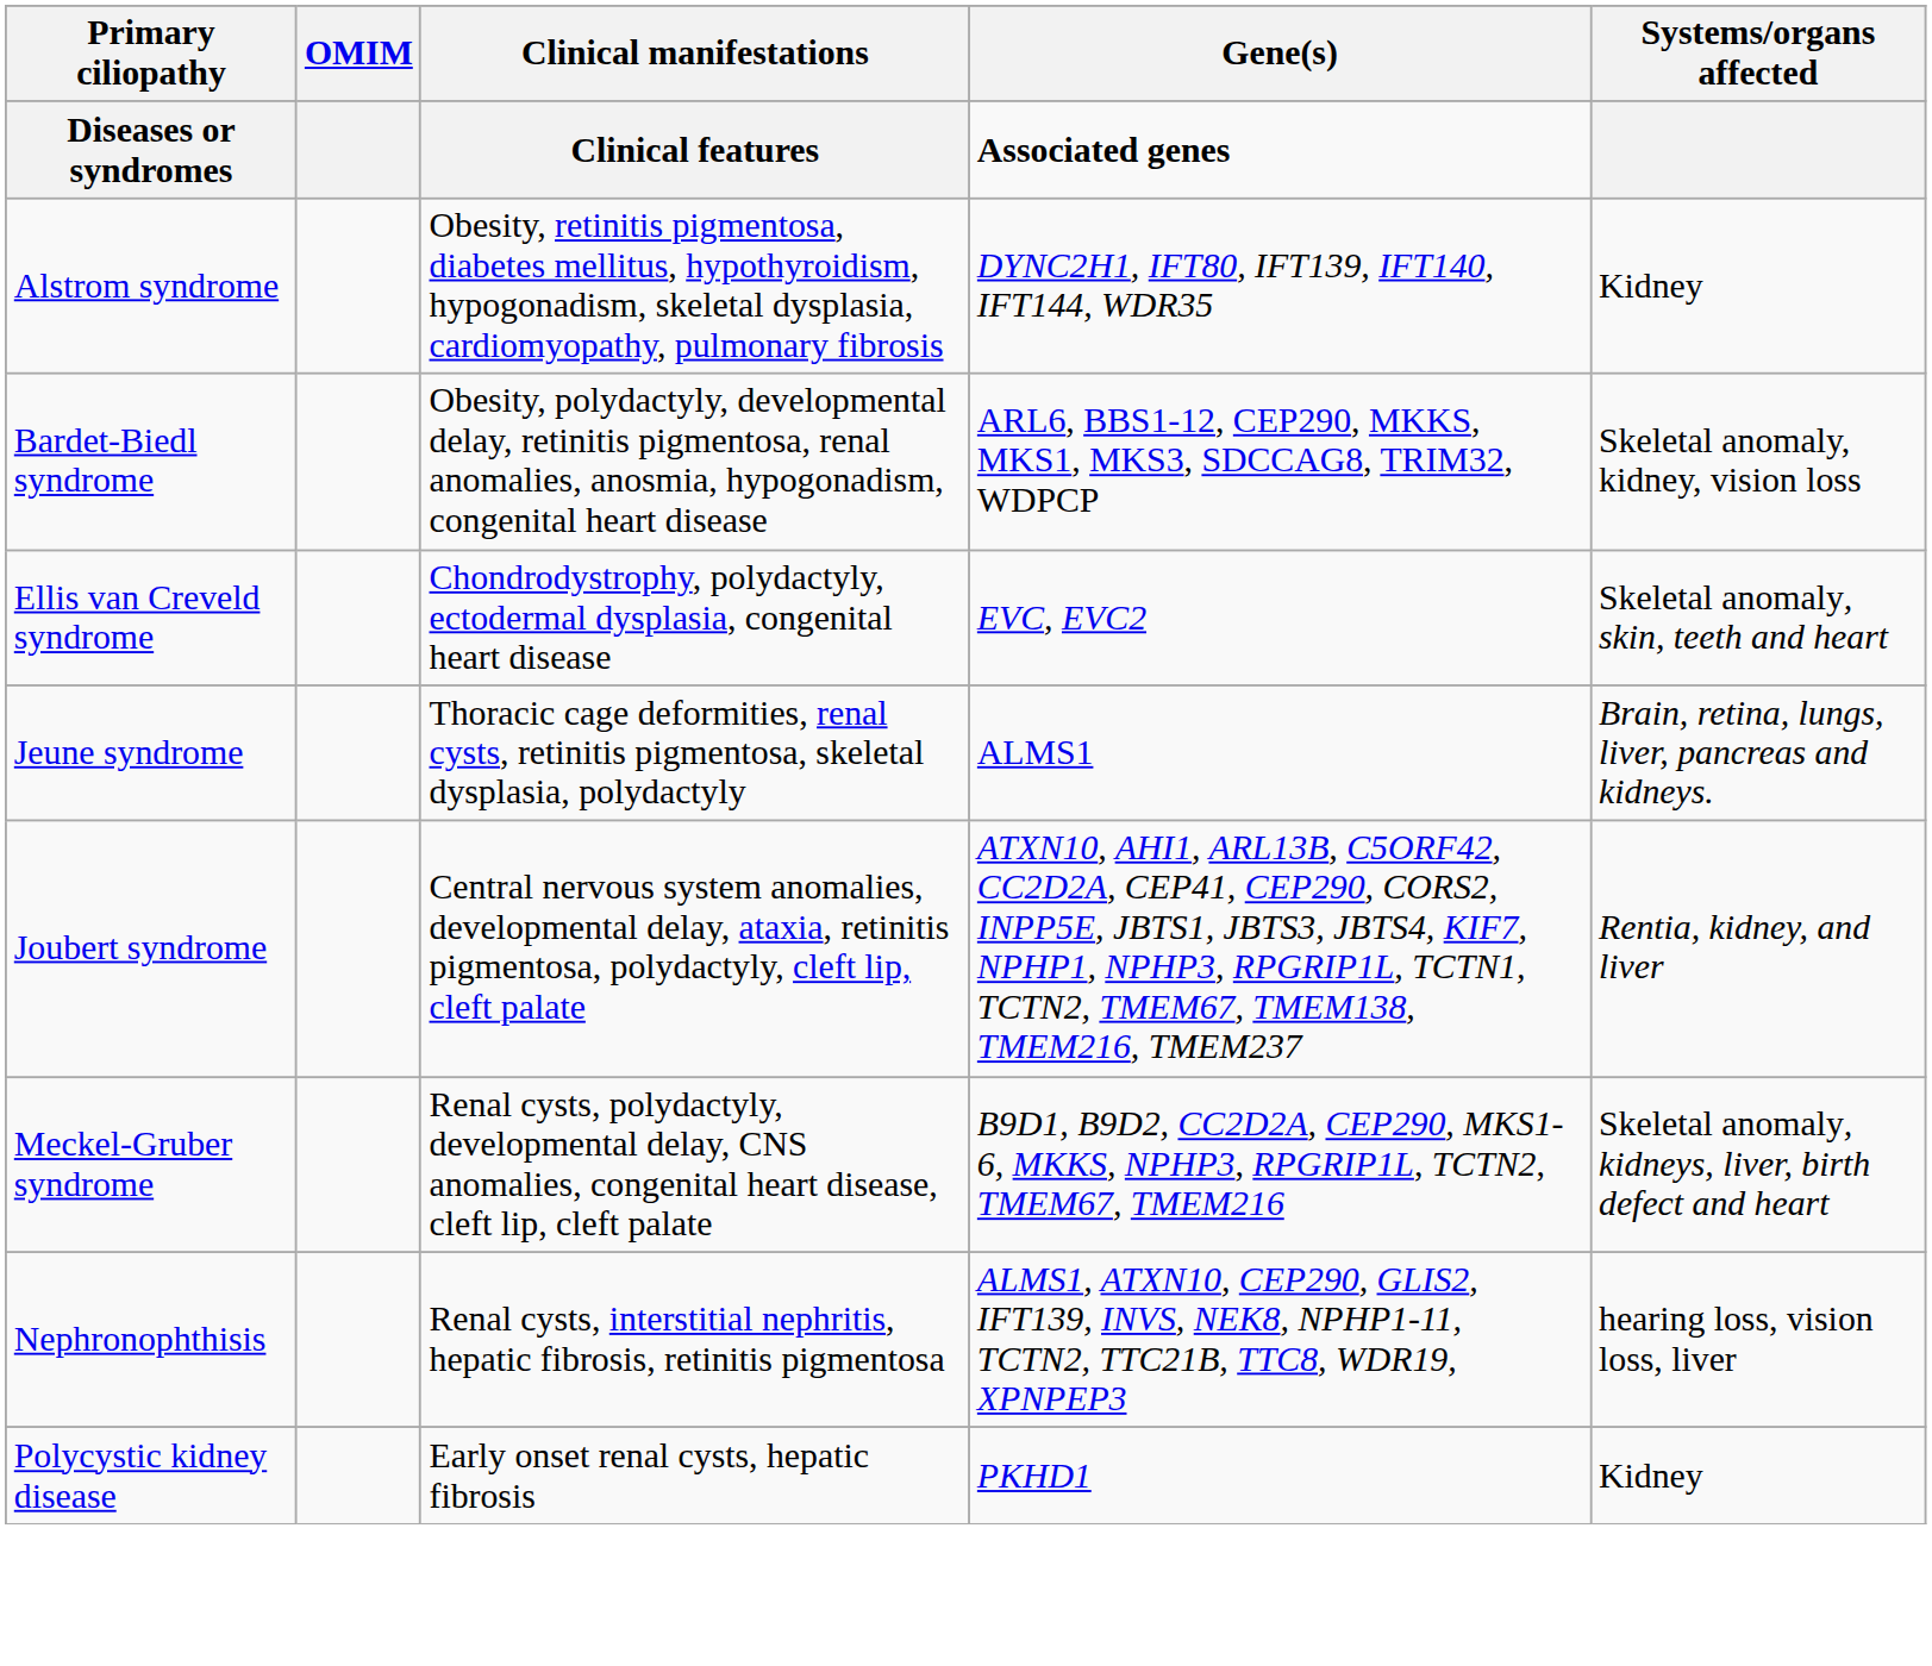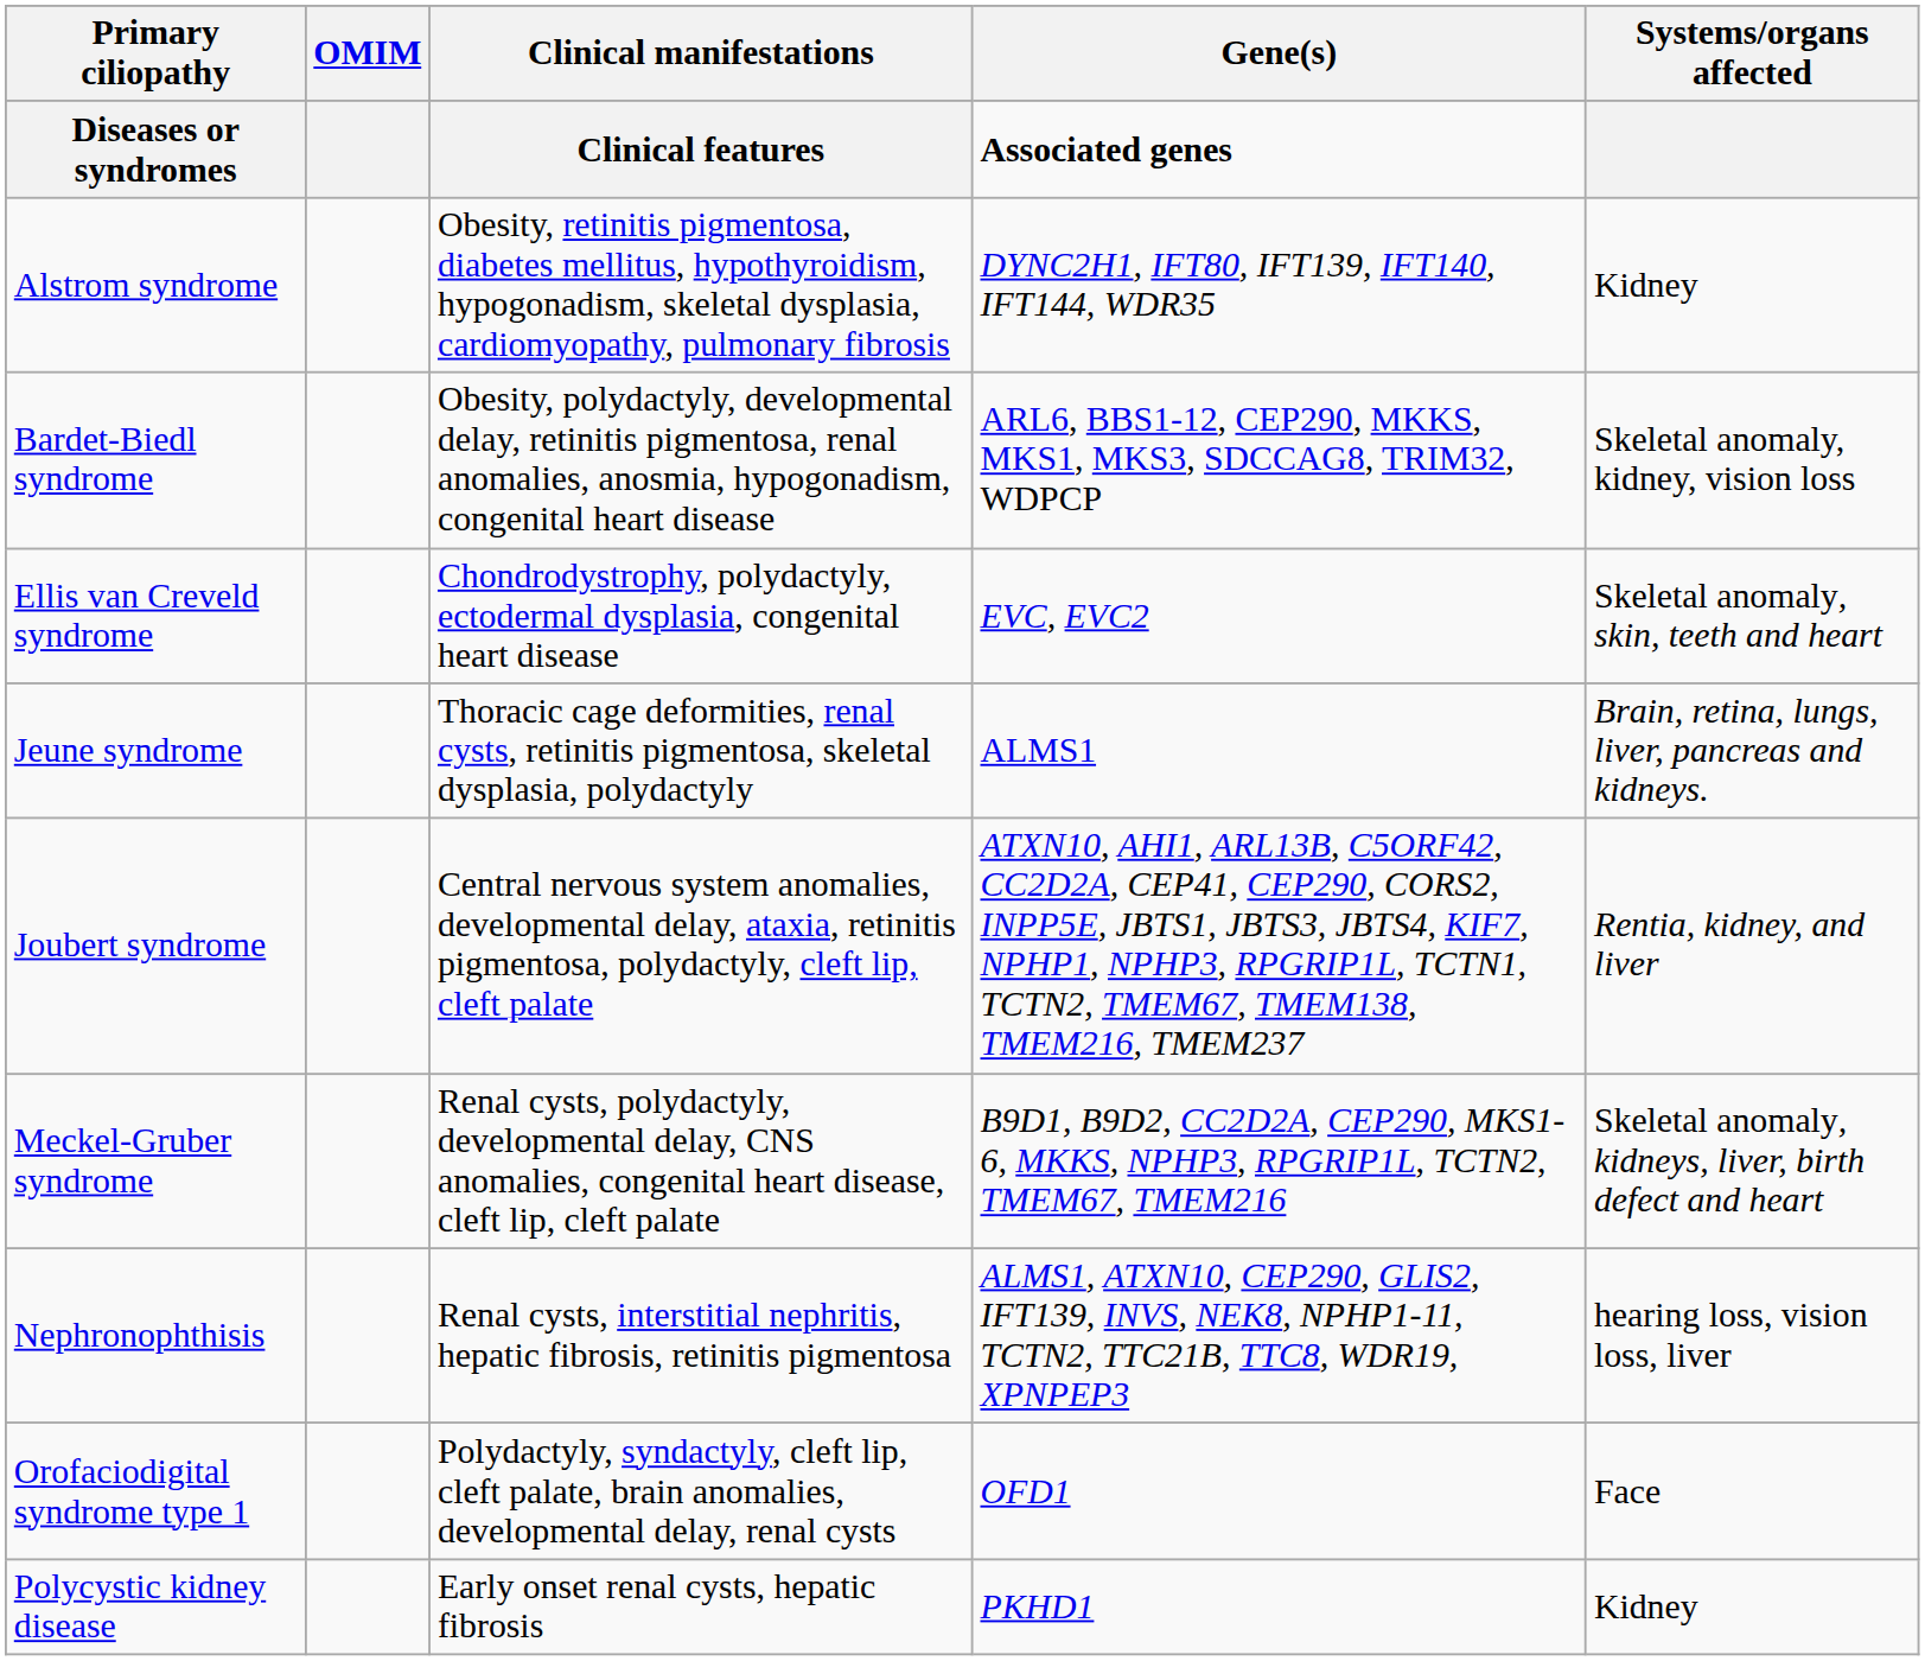+ row: Orofaciodigital syndrome type 1 | Polydactyly, syndactyly, cleft lip, cleft palate, brain anomalies, developmental delay, renal cysts | OFD1 | Face
